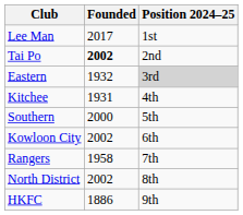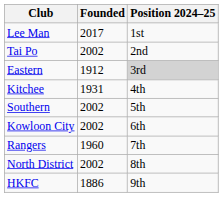Tai Po | Founded: bold -> normal
Eastern | Founded: 1932 -> 1912
Southern | Founded: 2000 -> 2002
Rangers | Founded: 1958 -> 1960
